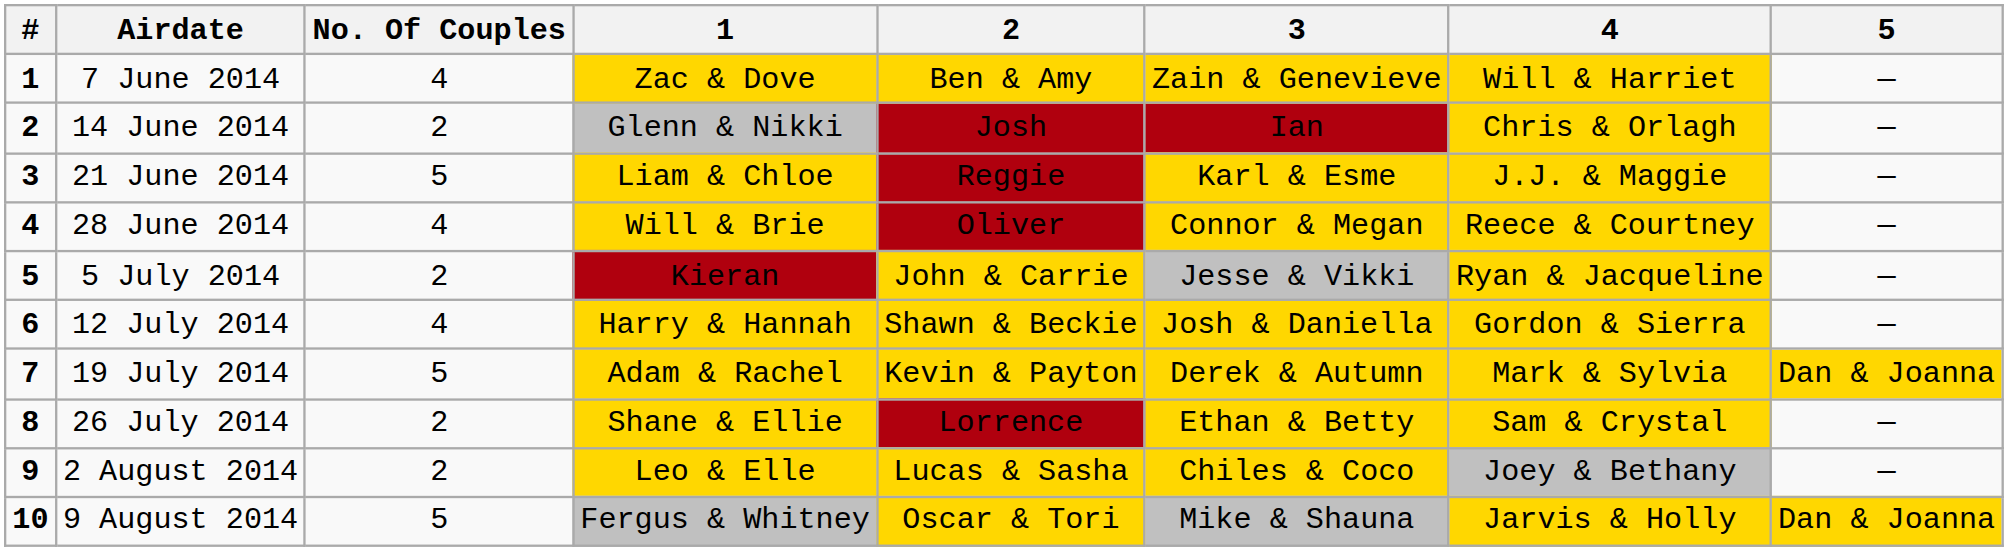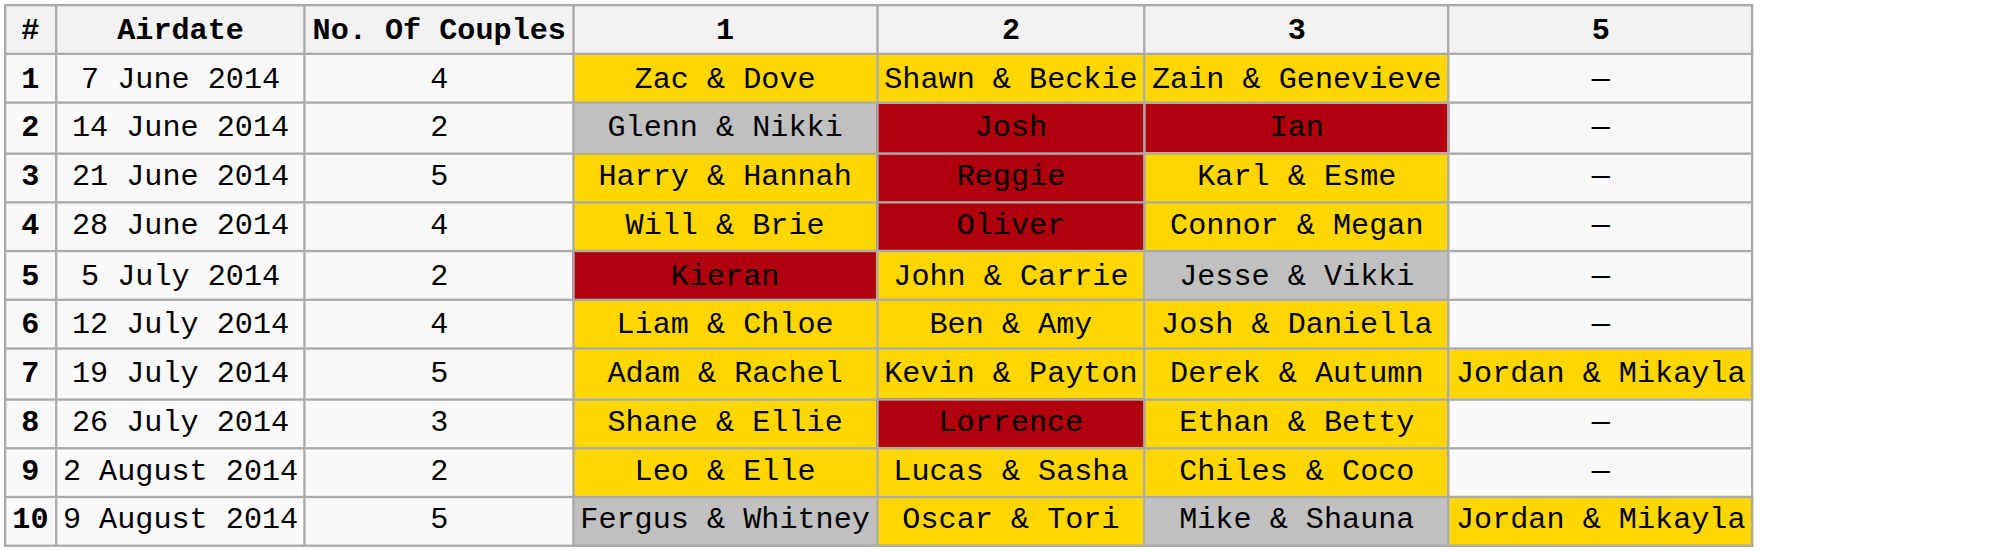- column: 4 | Will & Harriet | Chris & Orlagh | J.J. & Maggie | Reece & Courtney | Ryan & Jacqueline | Gordon & Sierra | Mark & Sylvia | Sam & Crystal | Joey & Bethany | Jarvis & Holly
7 June 2014 | 2: Ben & Amy -> Shawn & Beckie
21 June 2014 | 1: Liam & Chloe -> Harry & Hannah
12 July 2014 | 1: Harry & Hannah -> Liam & Chloe
12 July 2014 | 2: Shawn & Beckie -> Ben & Amy
19 July 2014 | 5: Dan & Joanna -> Jordan & Mikayla
26 July 2014 | No. Of Couples: 2 -> 3
9 August 2014 | 5: Dan & Joanna -> Jordan & Mikayla
